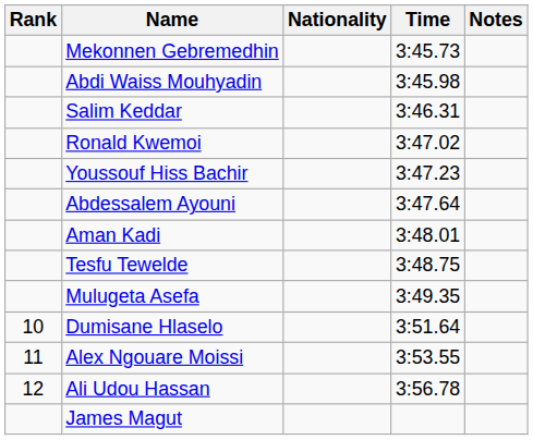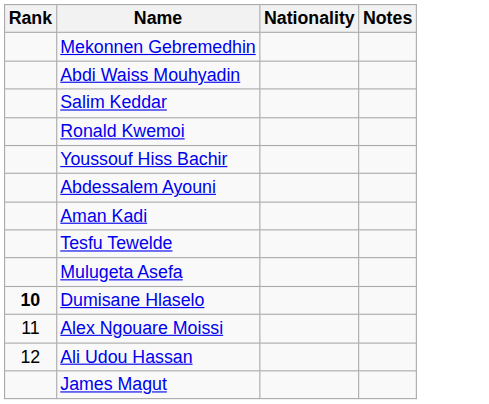- column: Time | 3:45.73 | 3:45.98 | 3:46.31 | 3:47.02 | 3:47.23 | 3:47.64 | 3:48.01 | 3:48.75 | 3:49.35 | 3:51.64 | 3:53.55 | 3:56.78
Dumisane Hlaselo | Rank: normal -> bold
